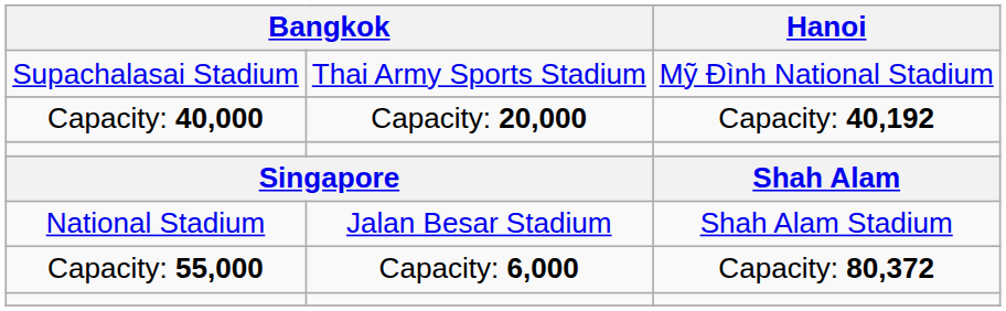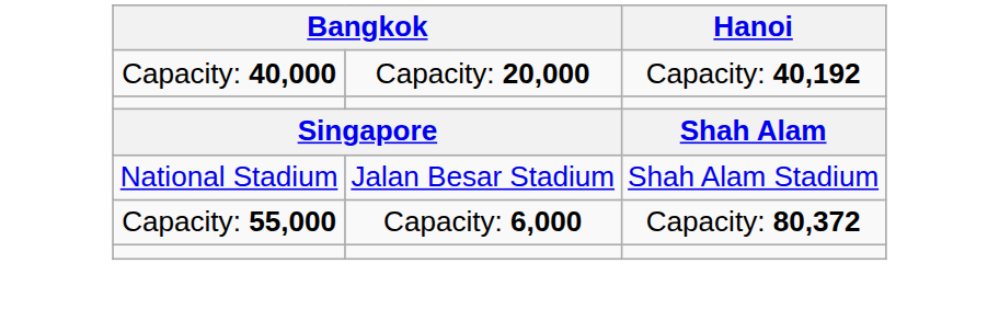- row: Supachalasai Stadium | Thai Army Sports Stadium | Mỹ Đình National Stadium
